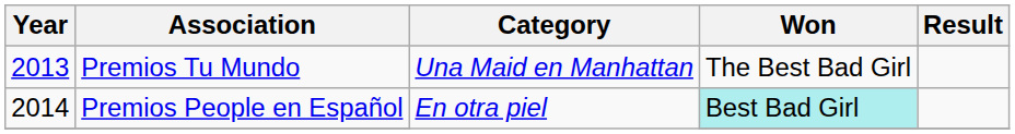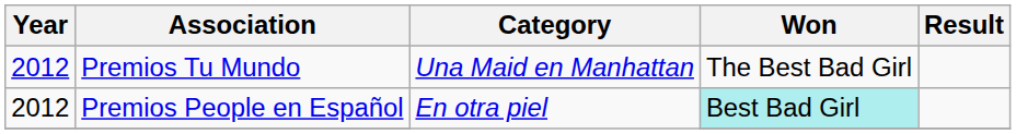Premios Tu Mundo | Year: 2013 -> 2012
Premios People en Español | Year: 2014 -> 2012
